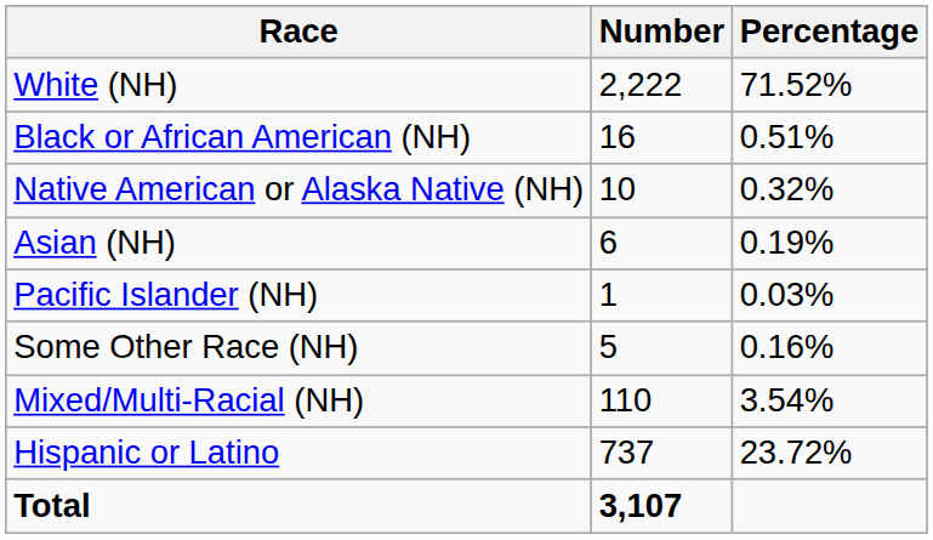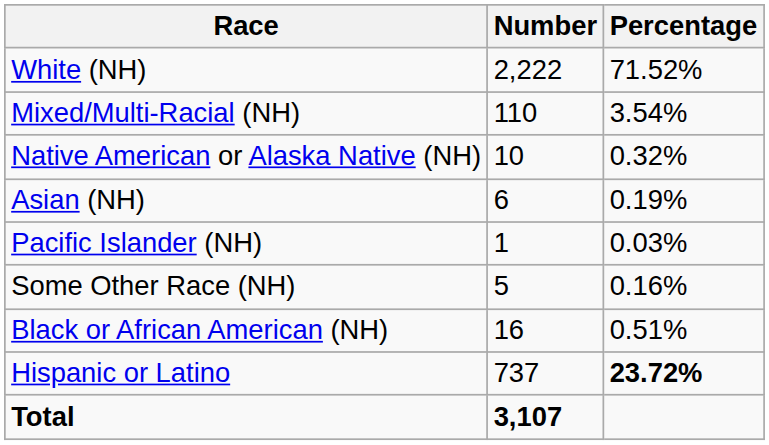rows swapped: Black or African American (NH) <-> Mixed/Multi-Racial (NH)
Hispanic or Latino | Percentage: normal -> bold
